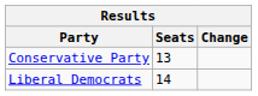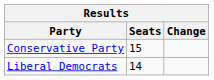Conservative Party | Seats: 13 -> 15
